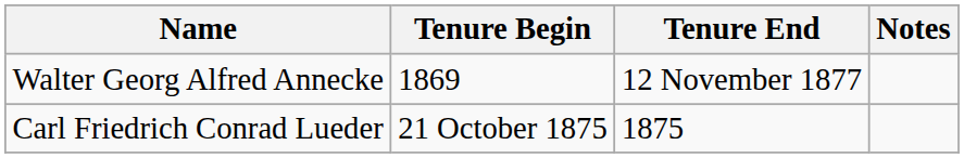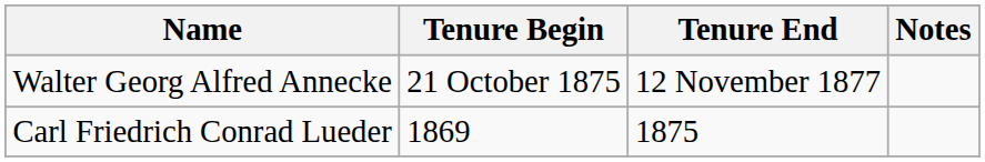Walter Georg Alfred Annecke | Tenure Begin: 1869 -> 21 October 1875
Carl Friedrich Conrad Lueder | Tenure Begin: 21 October 1875 -> 1869
